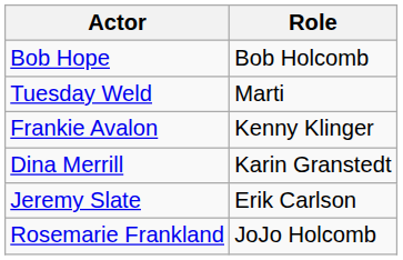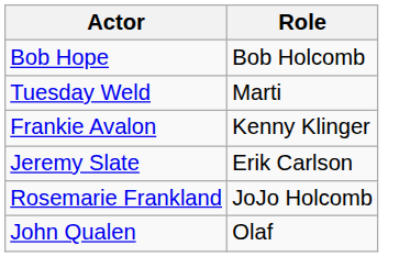- row: Dina Merrill | Karin Granstedt
+ row: John Qualen | Olaf
